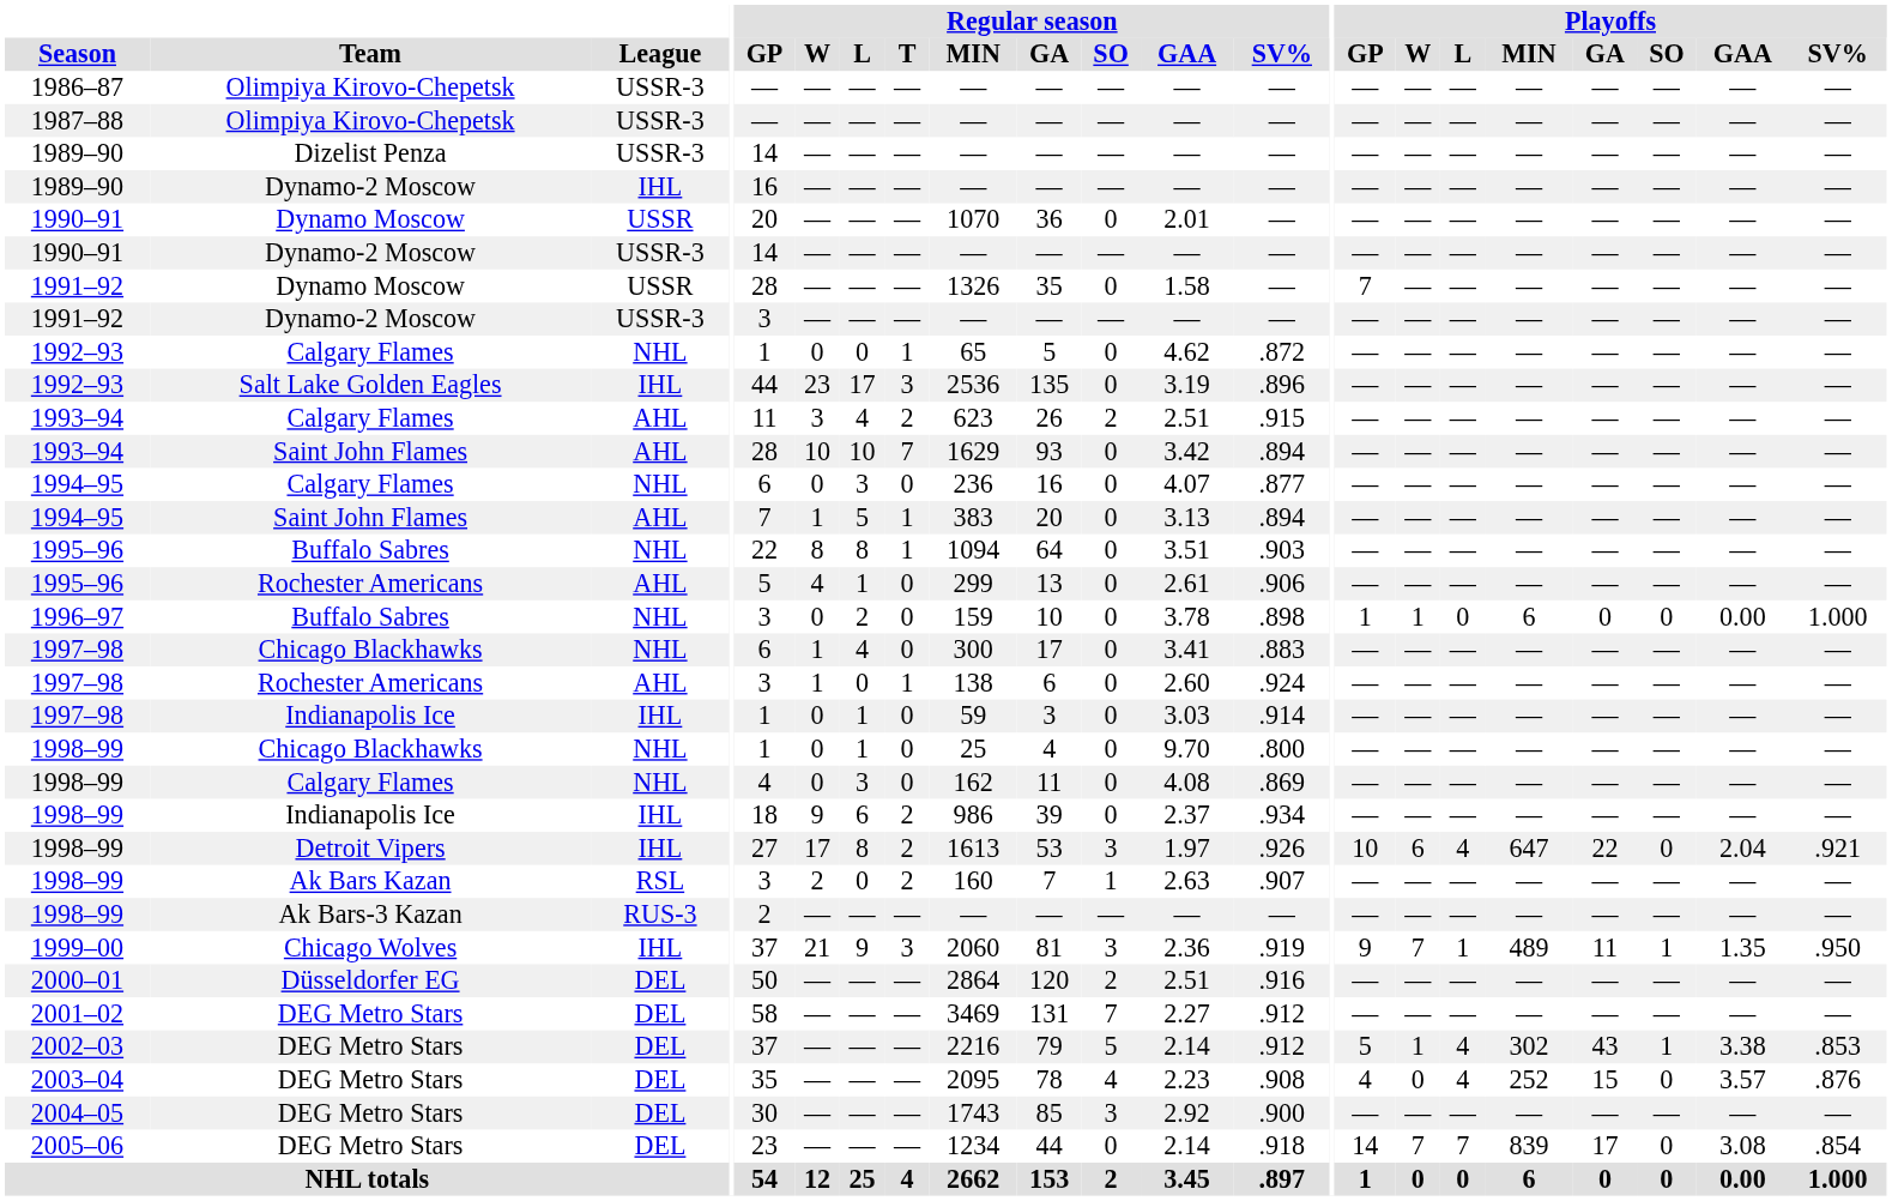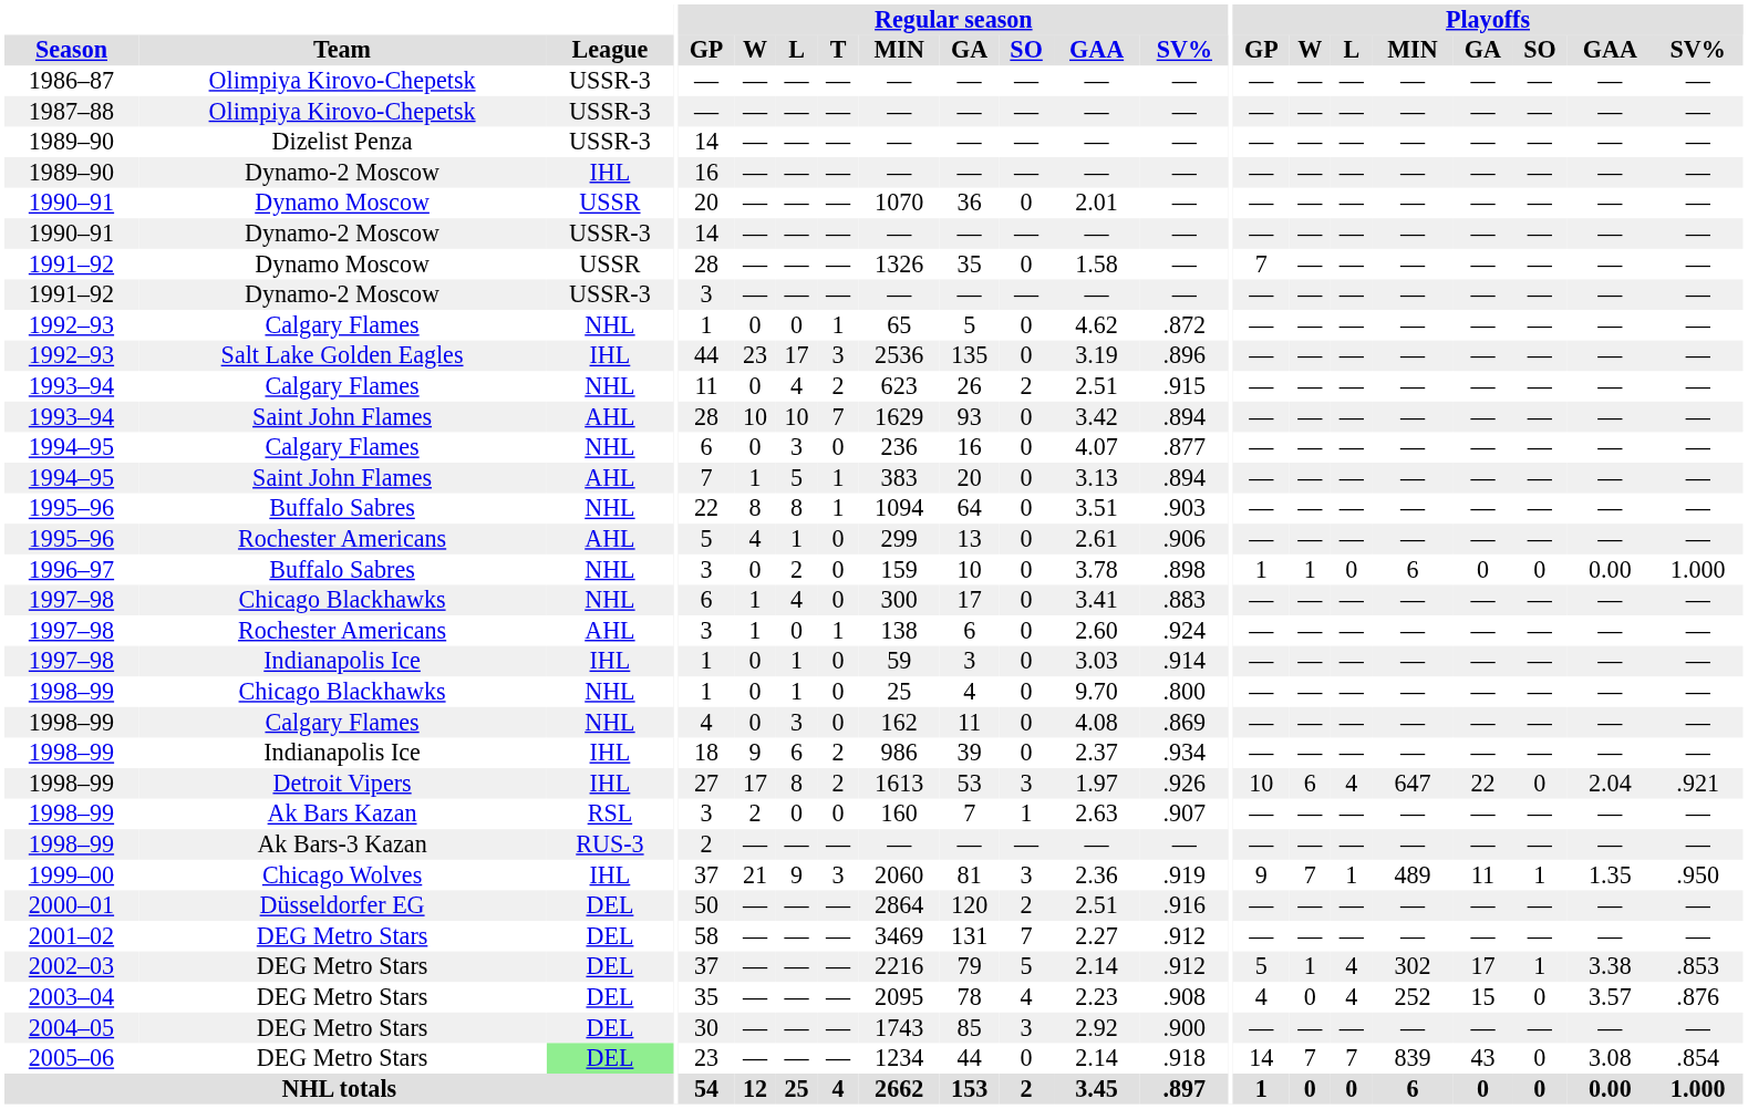1993–94 / Calgary Flames | League: AHL -> NHL
1993–94 / Calgary Flames | Regular season / W: 3 -> 0
1998–99 / Ak Bars Kazan | Regular season / T: 2 -> 0
2002–03 | Playoffs / GA: 43 -> 17
2005–06 | League: no background -> lightgreen background
2005–06 | Playoffs / GA: 17 -> 43
